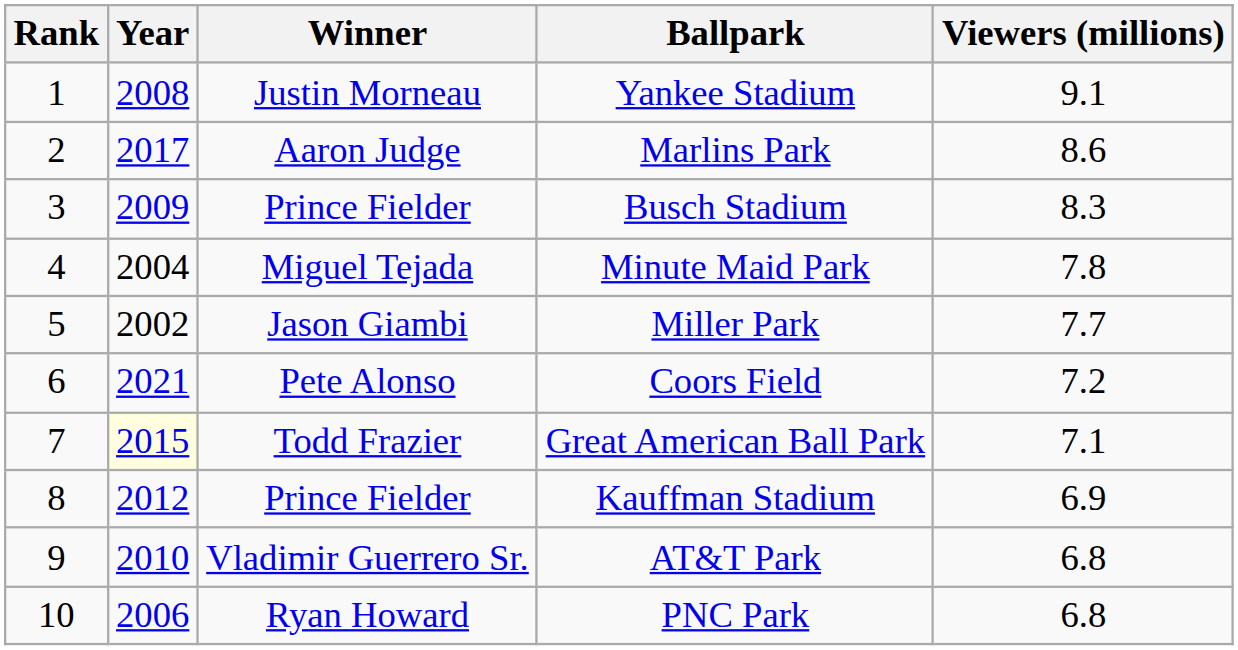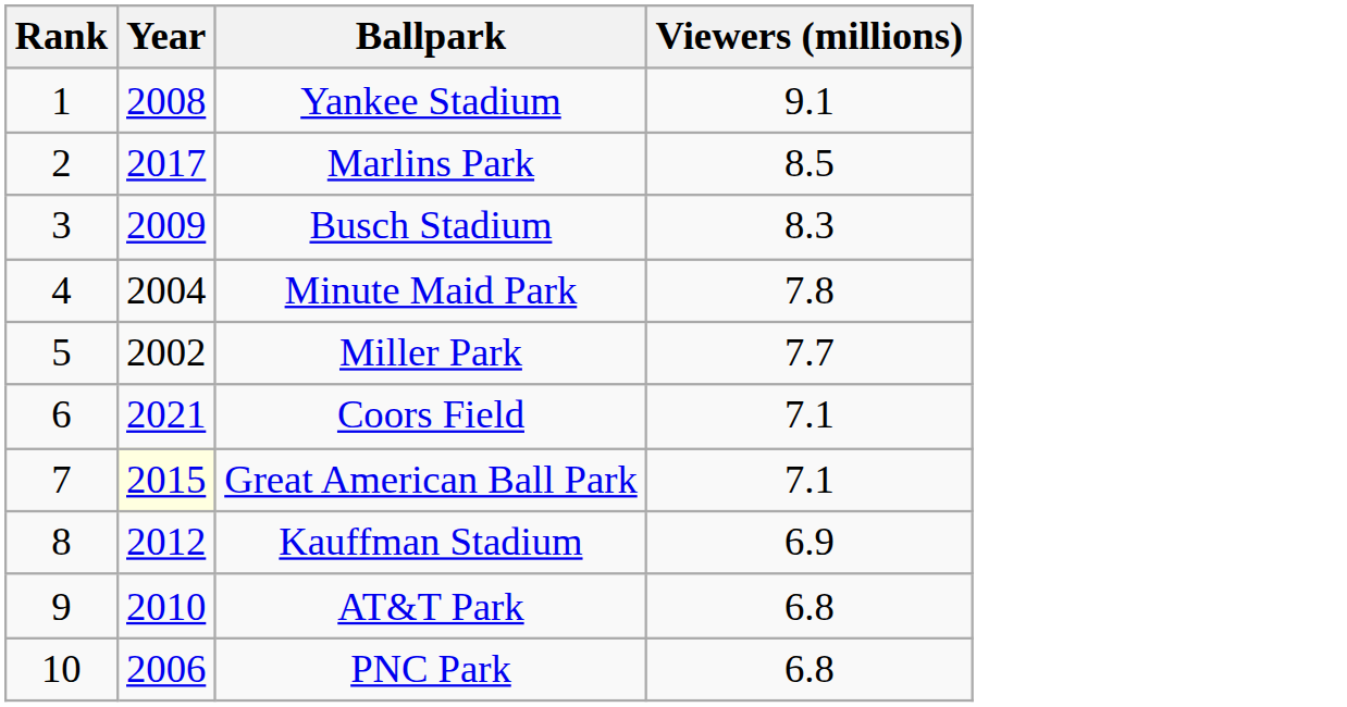- column: Winner | Justin Morneau | Aaron Judge | Prince Fielder | Miguel Tejada | Jason Giambi | Pete Alonso | Todd Frazier | Prince Fielder | Vladimir Guerrero Sr. | Ryan Howard
Marlins Park | Viewers (millions): 8.6 -> 8.5
Coors Field | Viewers (millions): 7.2 -> 7.1
